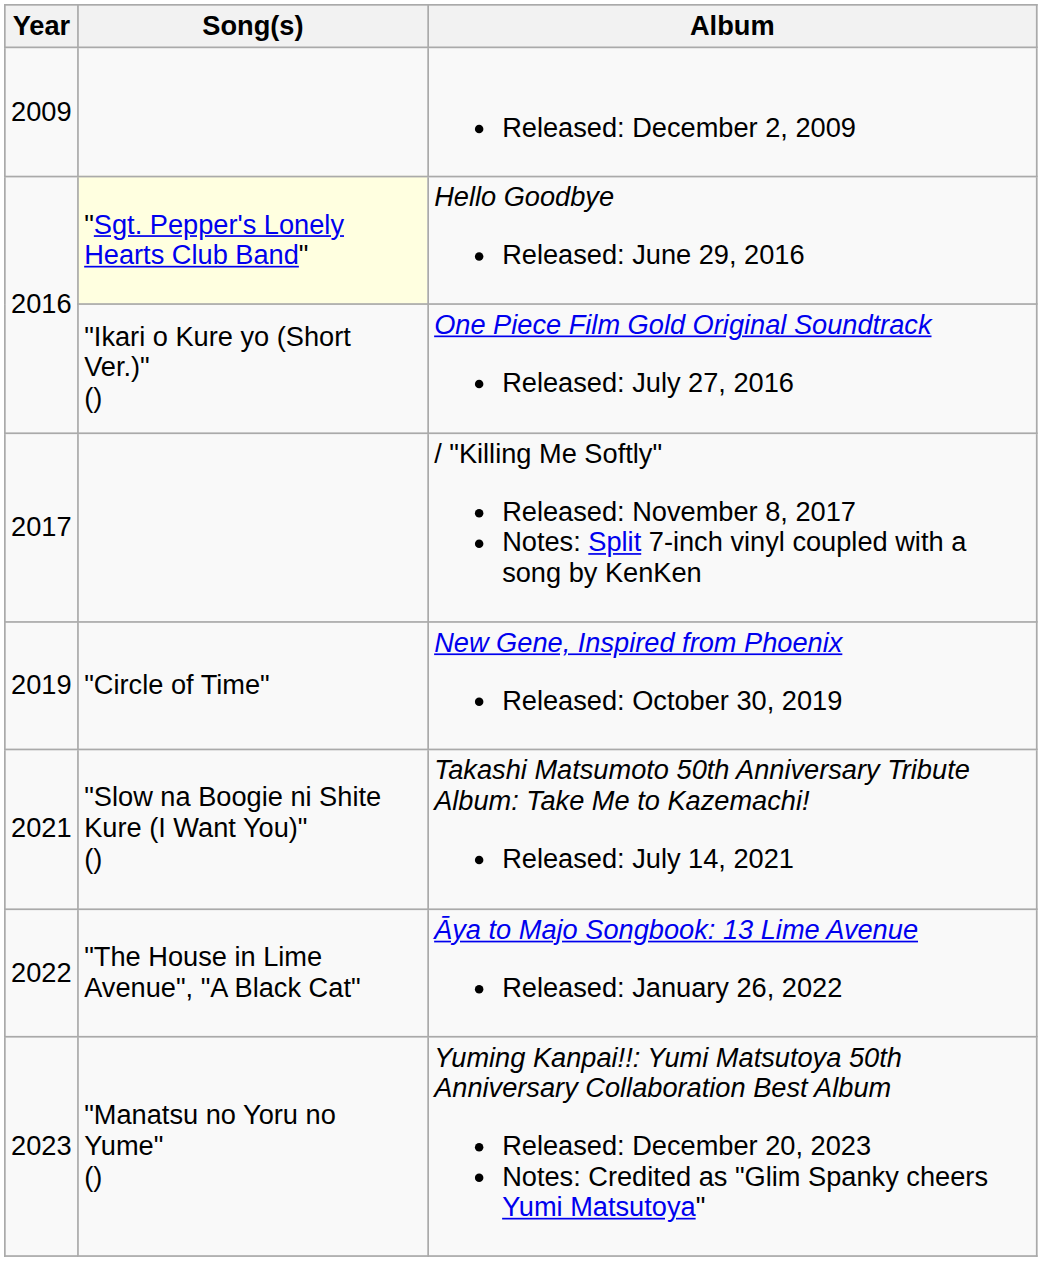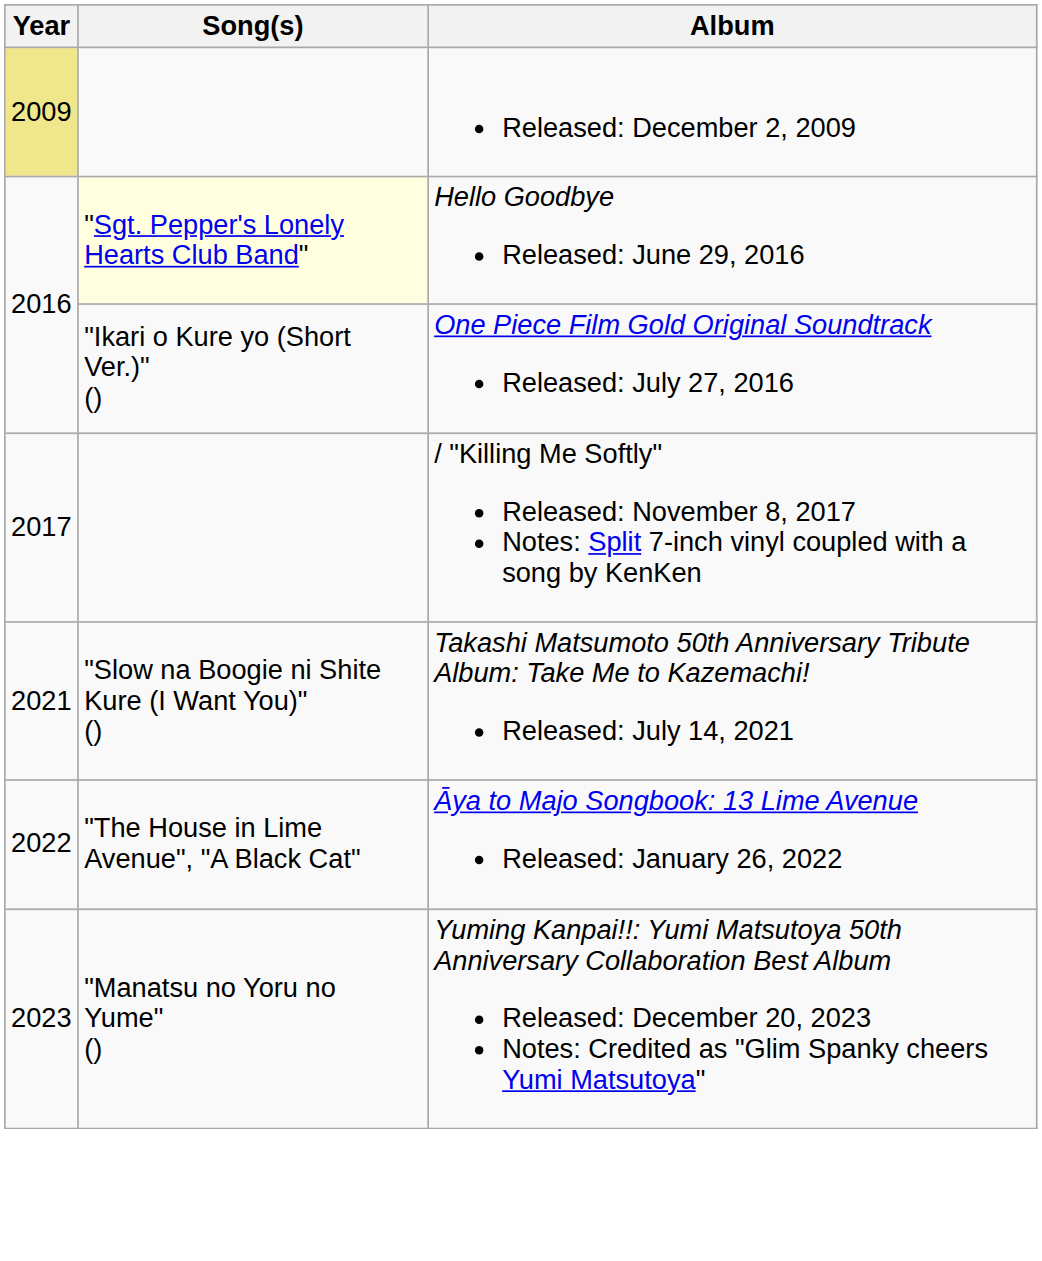Released: December 2, 2009 | Year: no background -> khaki background
- row: 2019 | "Circle of Time" | New Gene, Inspired from Phoenix Released: October 30, 2019
